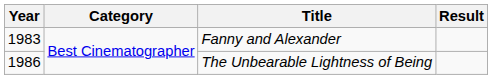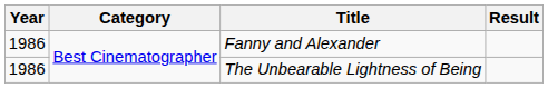Fanny and Alexander | Year: 1983 -> 1986
